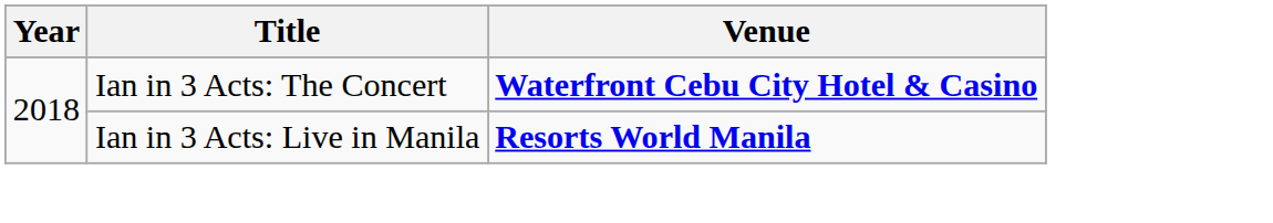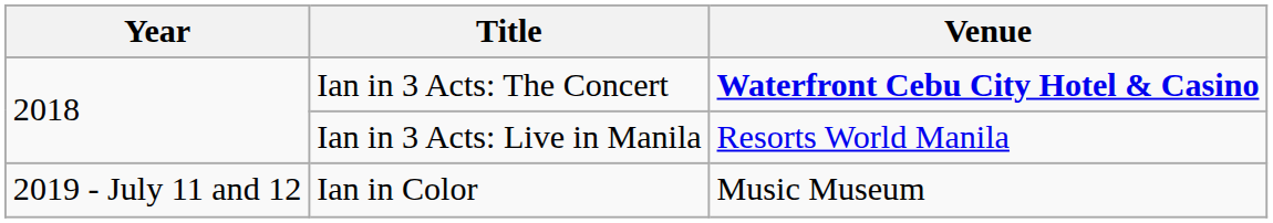Ian in 3 Acts: Live in Manila | Venue: bold -> normal
+ row: 2019 - July 11 and 12 | Ian in Color | Music Museum
